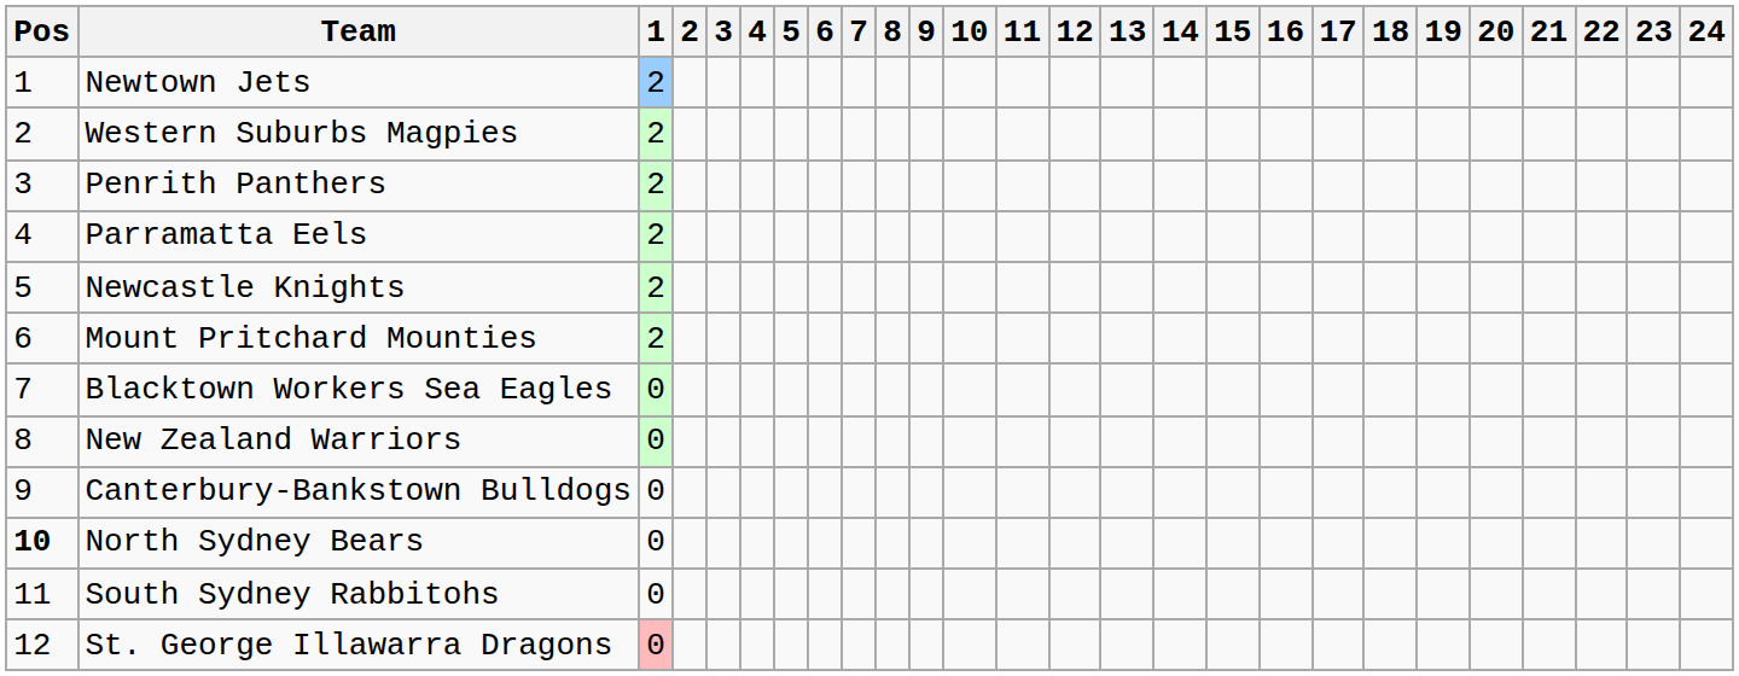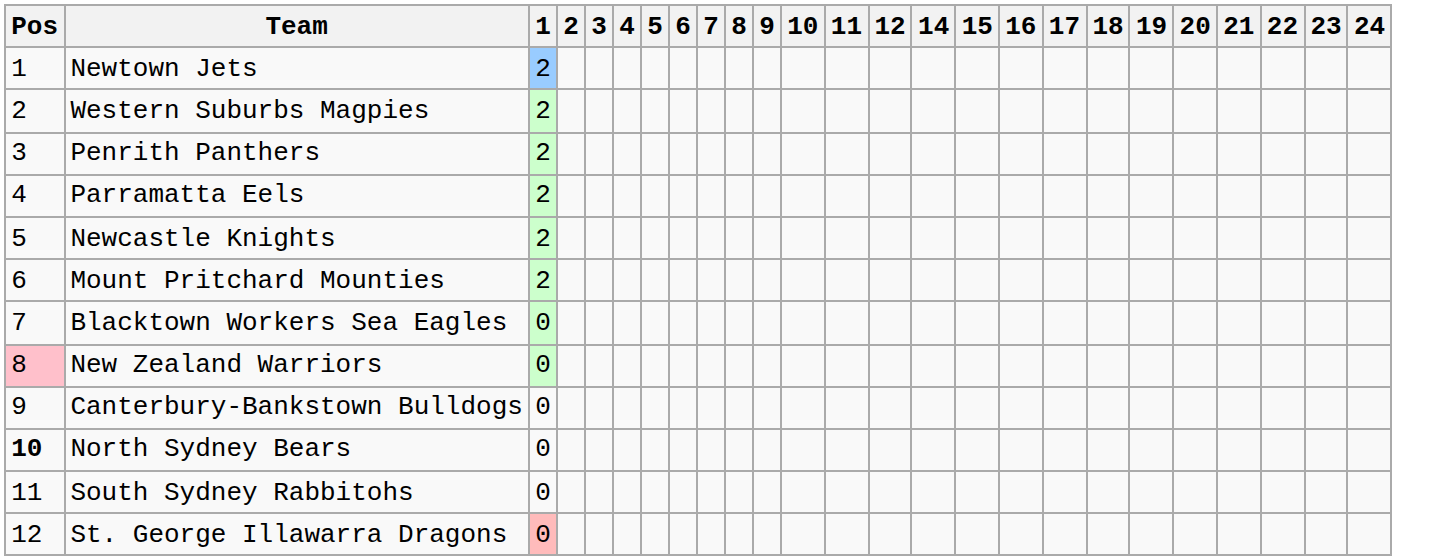- column: 13
New Zealand Warriors | Pos: no background -> pink background
